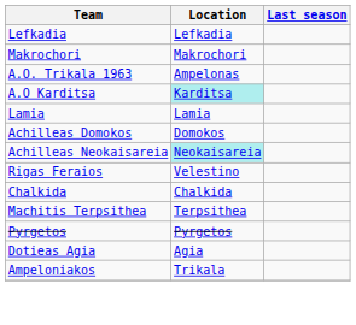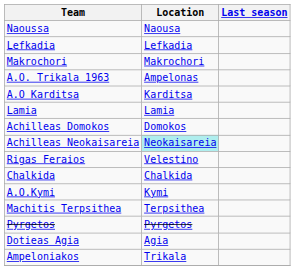+ row: Naoussa | Naousa
A.O Karditsa | Location: paleturquoise background -> no background
+ row: A.O.Kymi | Kymi
